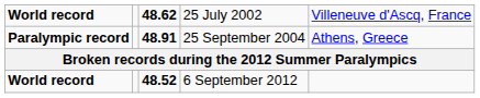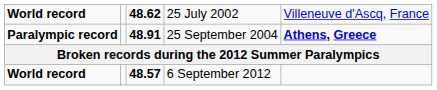Paralympic record | column 5: normal -> bold
World record / 6 September 2012 | column 3: 48.52 -> 48.57
